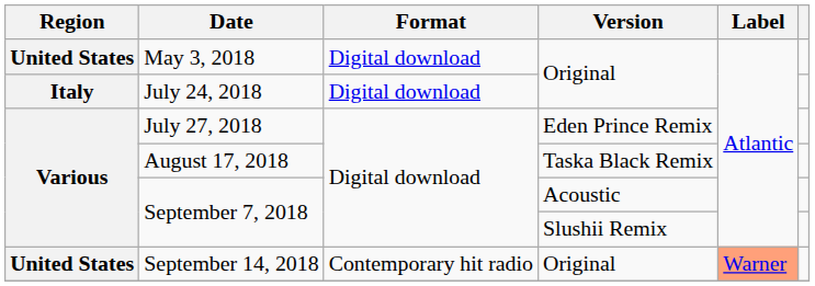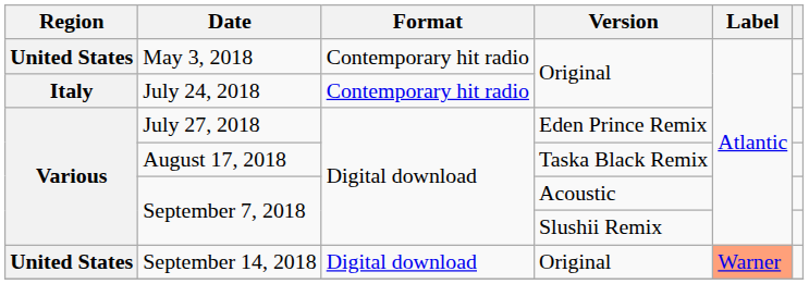May 3, 2018 | Format: Digital download -> Contemporary hit radio
July 24, 2018 | Format: Digital download -> Contemporary hit radio
September 14, 2018 | Format: Contemporary hit radio -> Digital download
